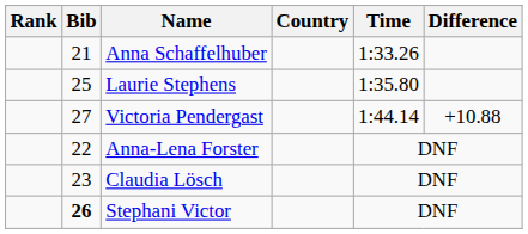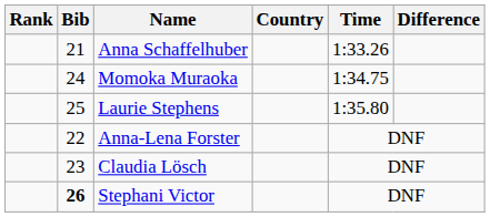+ row: 24 | Momoka Muraoka | 1:34.75
- row: 27 | Victoria Pendergast | 1:44.14 | +10.88
